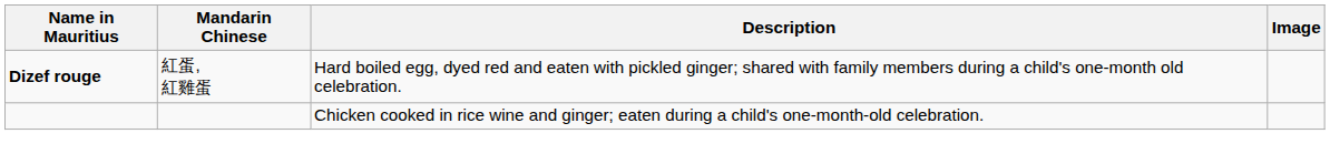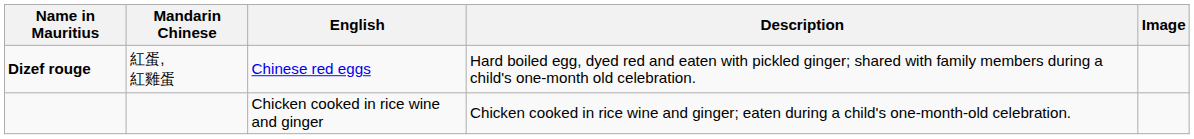+ column: English | Chinese red eggs | Chicken cooked in rice wine and ginger
